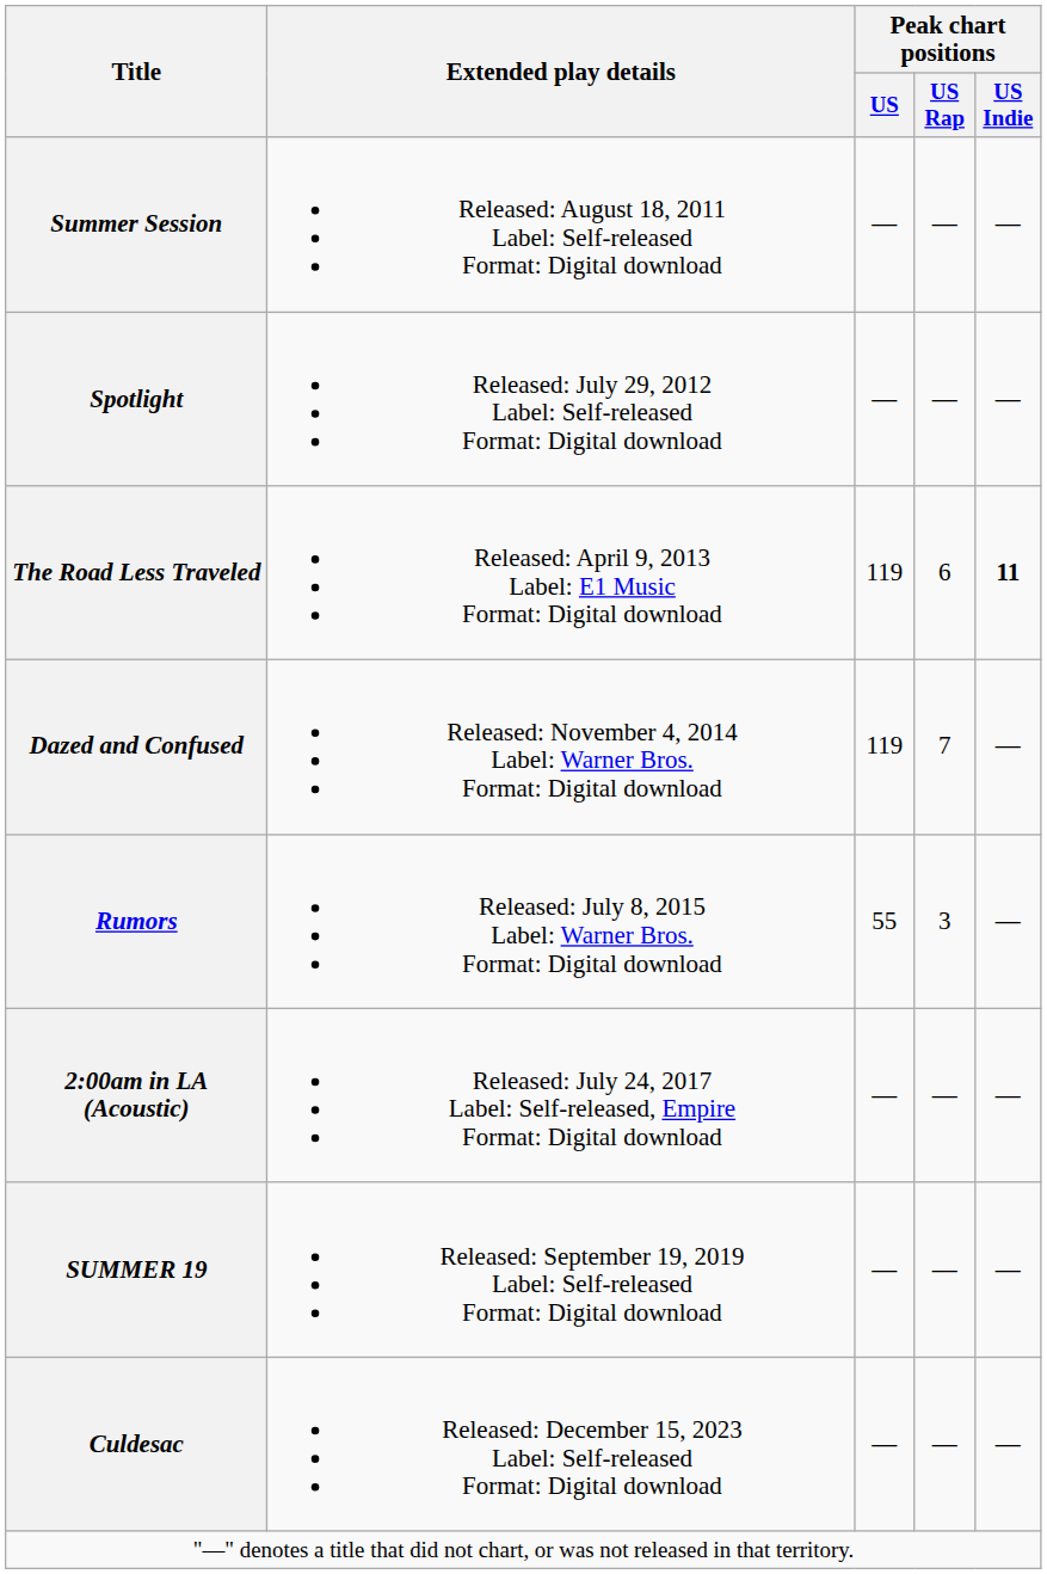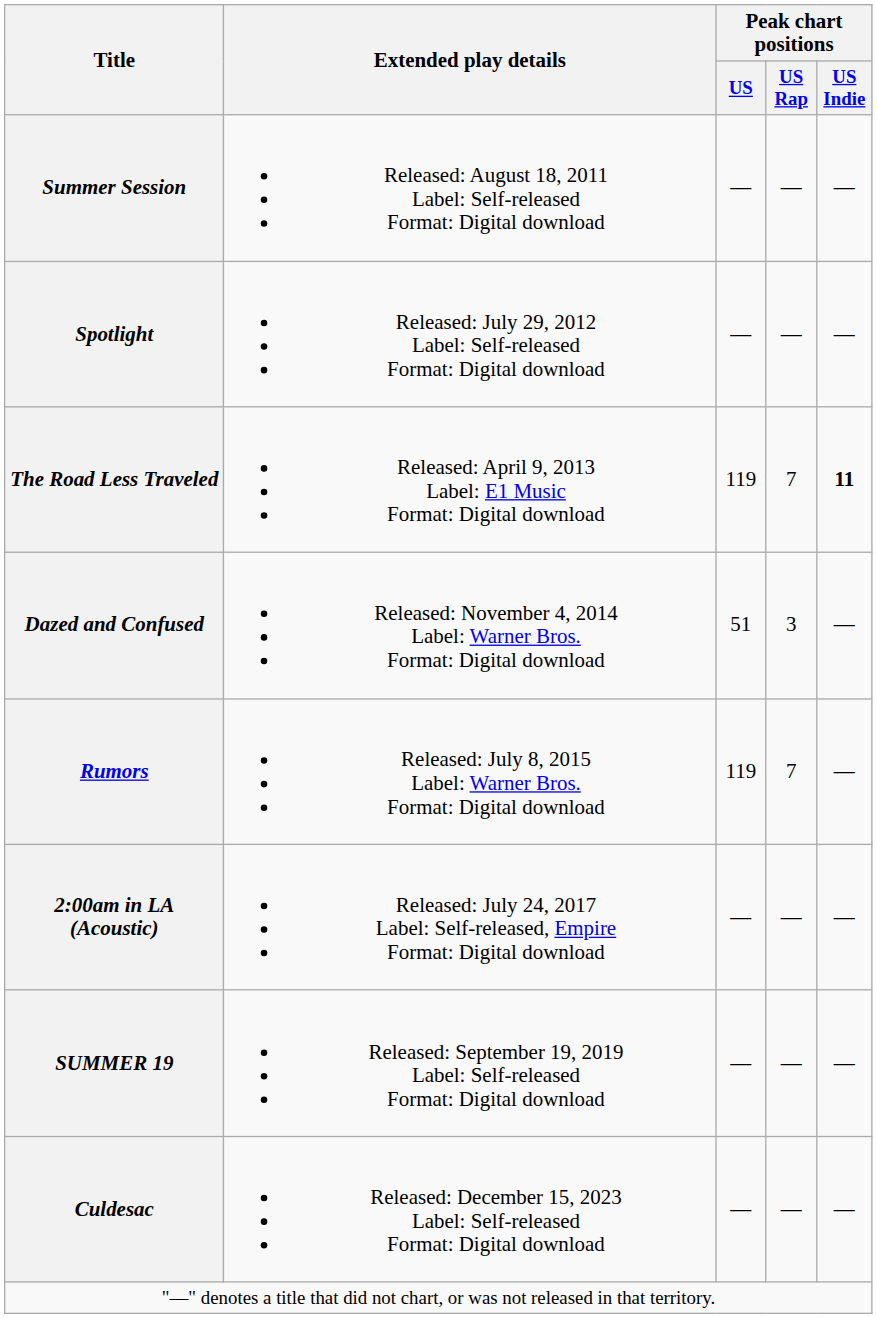The Road Less Traveled | Peak chart positions / US Rap: 6 -> 7
Dazed and Confused | Peak chart positions / US: 119 -> 51
Dazed and Confused | Peak chart positions / US Rap: 7 -> 3
Rumors | Peak chart positions / US: 55 -> 119
Rumors | Peak chart positions / US Rap: 3 -> 7
